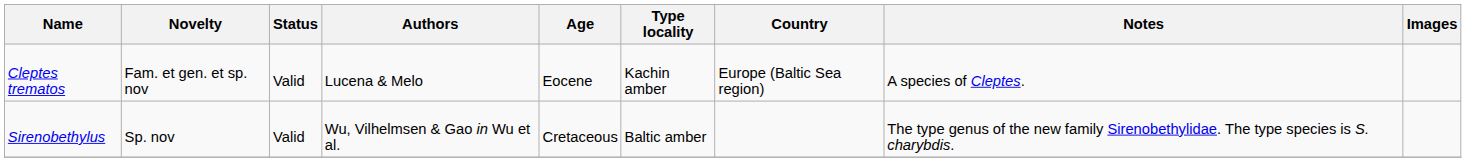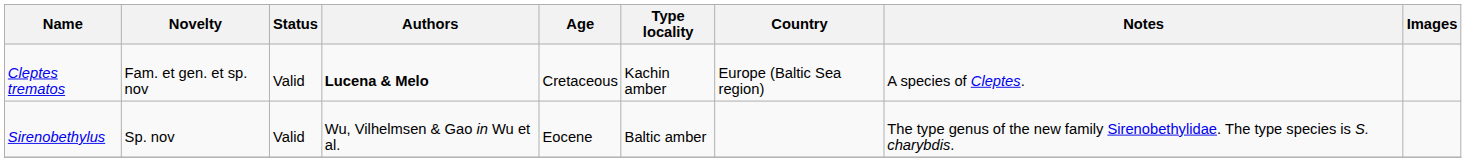Cleptes trematos | Authors: normal -> bold
Cleptes trematos | Age: Eocene -> Cretaceous
Sirenobethylus | Age: Cretaceous -> Eocene
